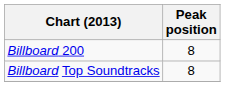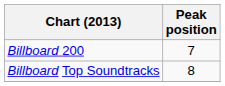Billboard 200 | Peak position: 8 -> 7
